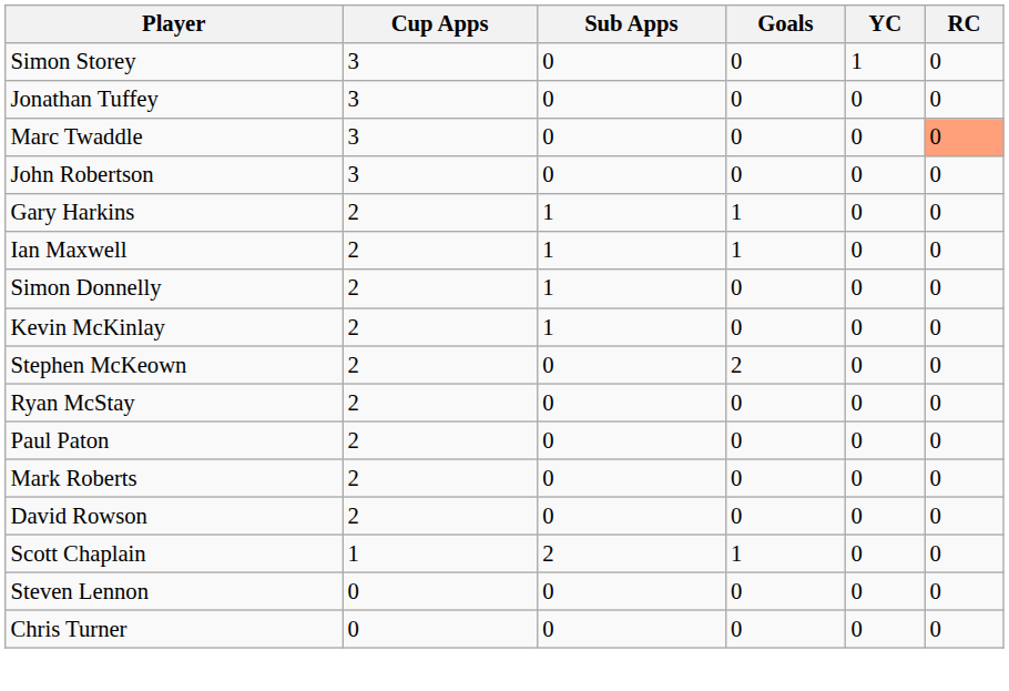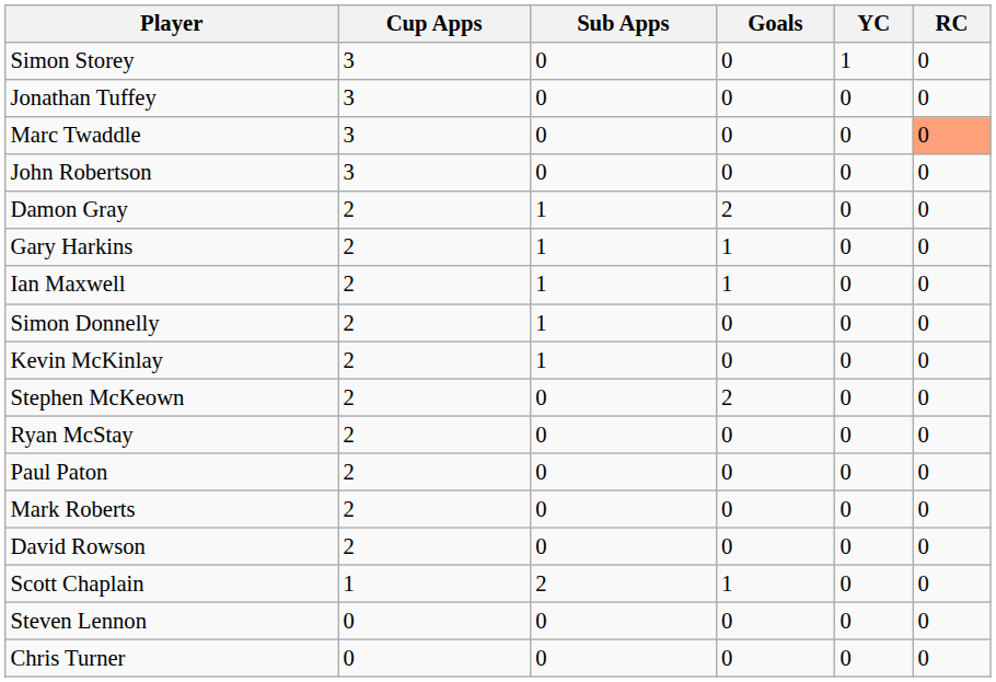+ row: Damon Gray | 2 | 1 | 2 | 0 | 0
